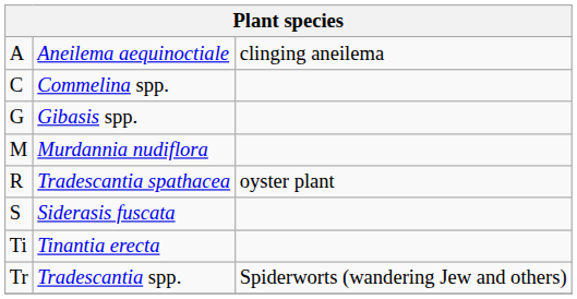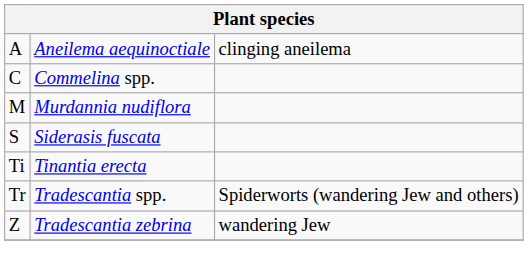- row: G | Gibasis spp.
- row: R | Tradescantia spathacea | oyster plant
+ row: Z | Tradescantia zebrina | wandering Jew
